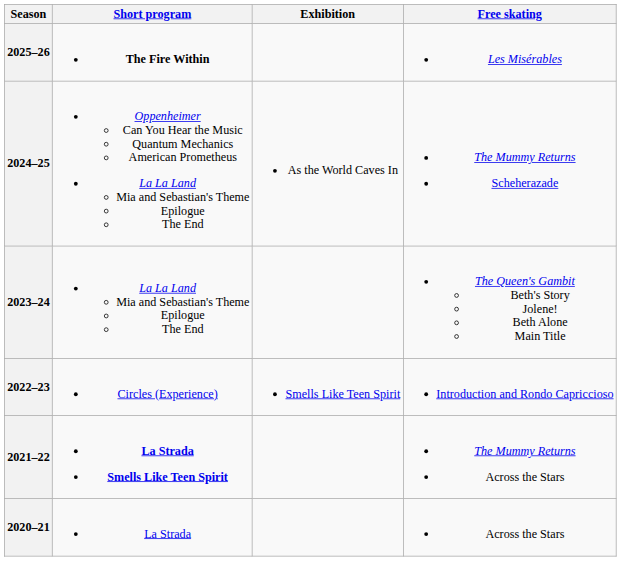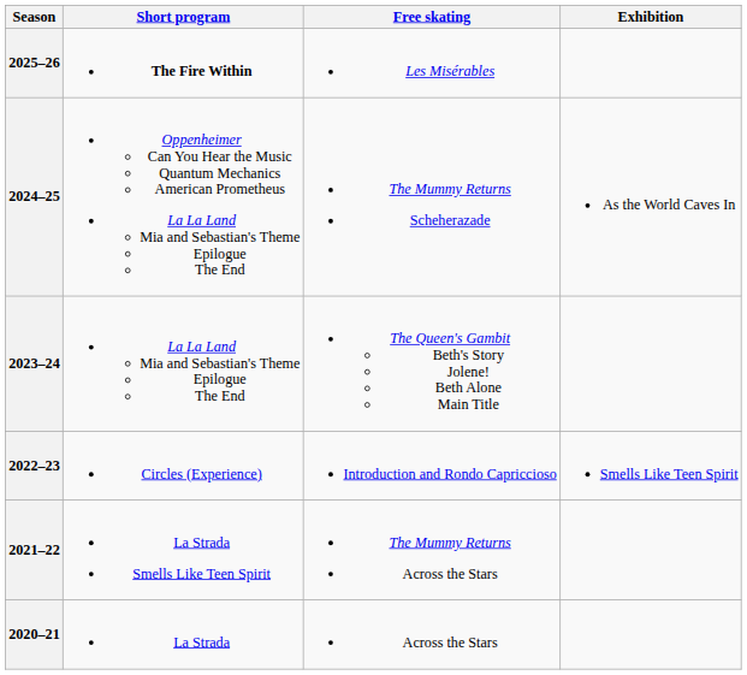columns swapped: Free skating <-> Exhibition
2021–22 | Short program: bold -> normal
